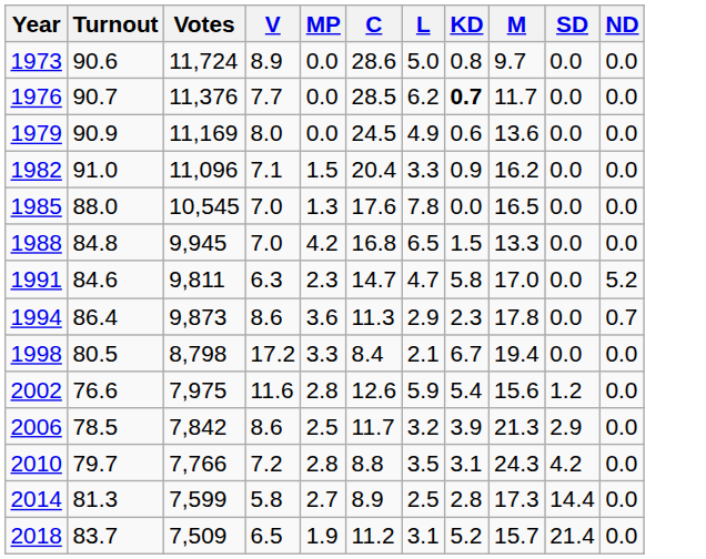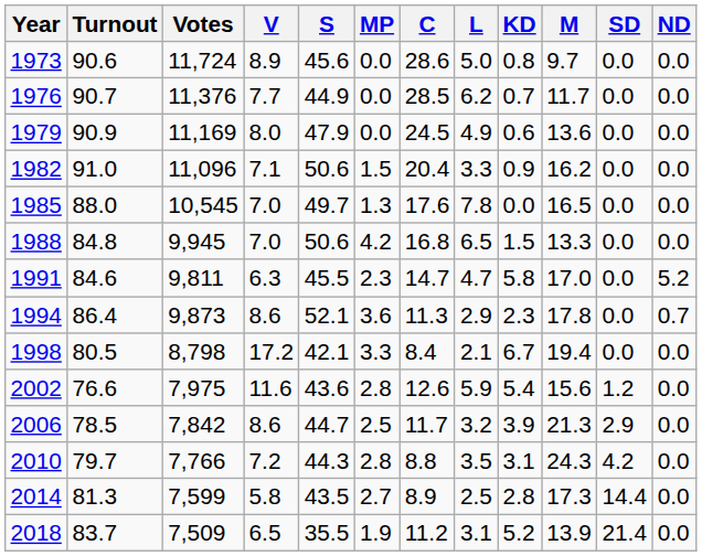+ column: S | 45.6 | 44.9 | 47.9 | 50.6 | 49.7 | 50.6 | 45.5 | 52.1 | 42.1 | 43.6 | 44.7 | 44.3 | 43.5 | 35.5
1976 | KD: bold -> normal
2018 | M: 15.7 -> 13.9
